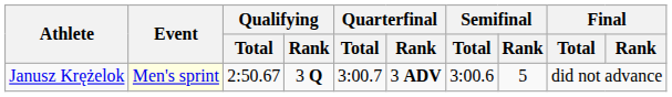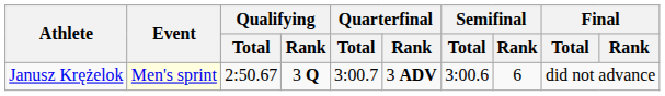Janusz Krężelok | Semifinal / Rank: 5 -> 6
